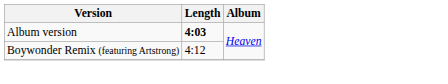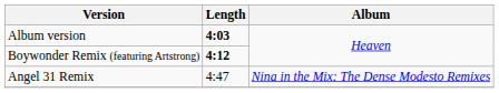Boywonder Remix (featuring Artstrong) | Length: normal -> bold
+ row: Angel 31 Remix | 4:47 | Nina in the Mix: The Dense Modesto Remixes
